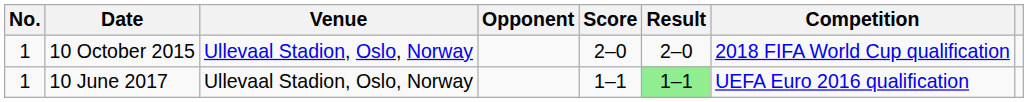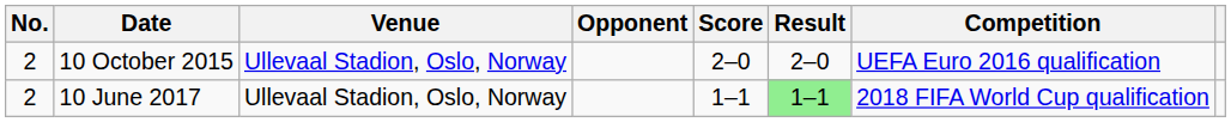10 October 2015 | No.: 1 -> 2
10 October 2015 | Competition: 2018 FIFA World Cup qualification -> UEFA Euro 2016 qualification
10 June 2017 | No.: 1 -> 2
10 June 2017 | Competition: UEFA Euro 2016 qualification -> 2018 FIFA World Cup qualification
